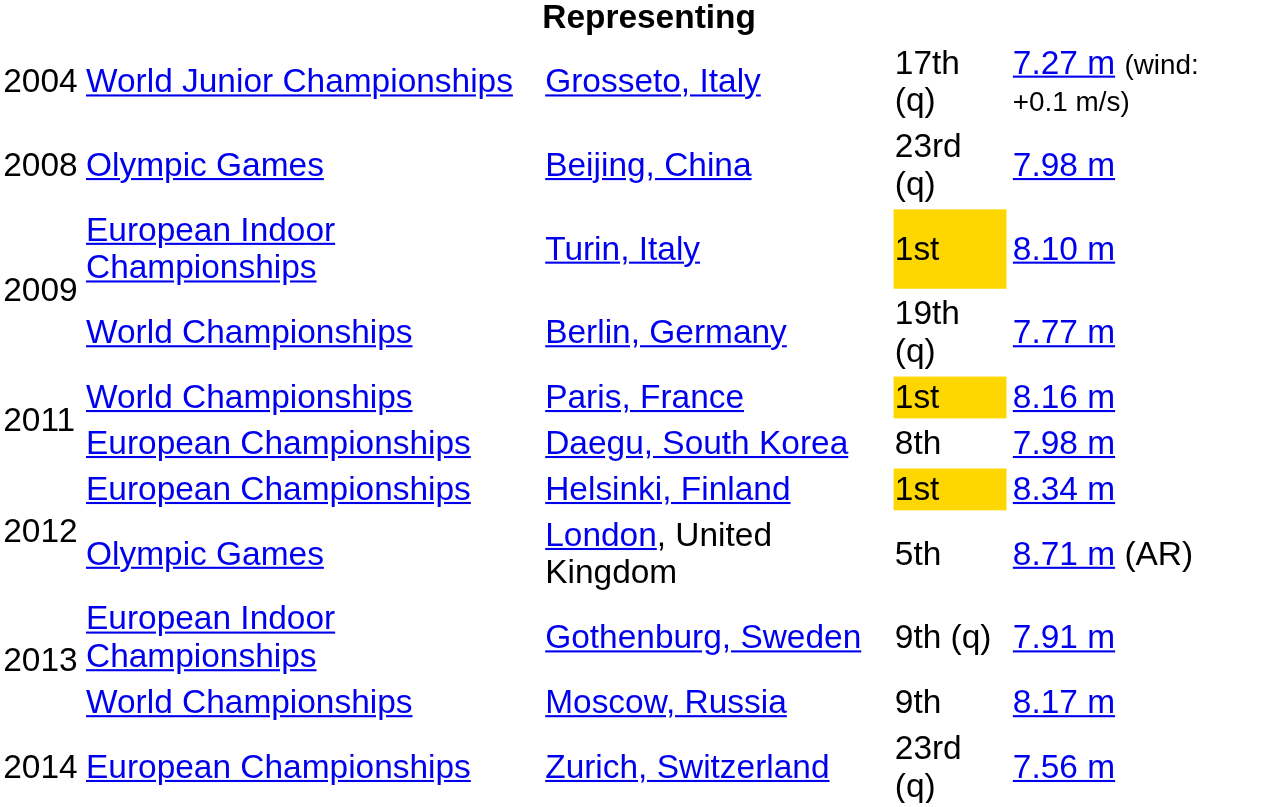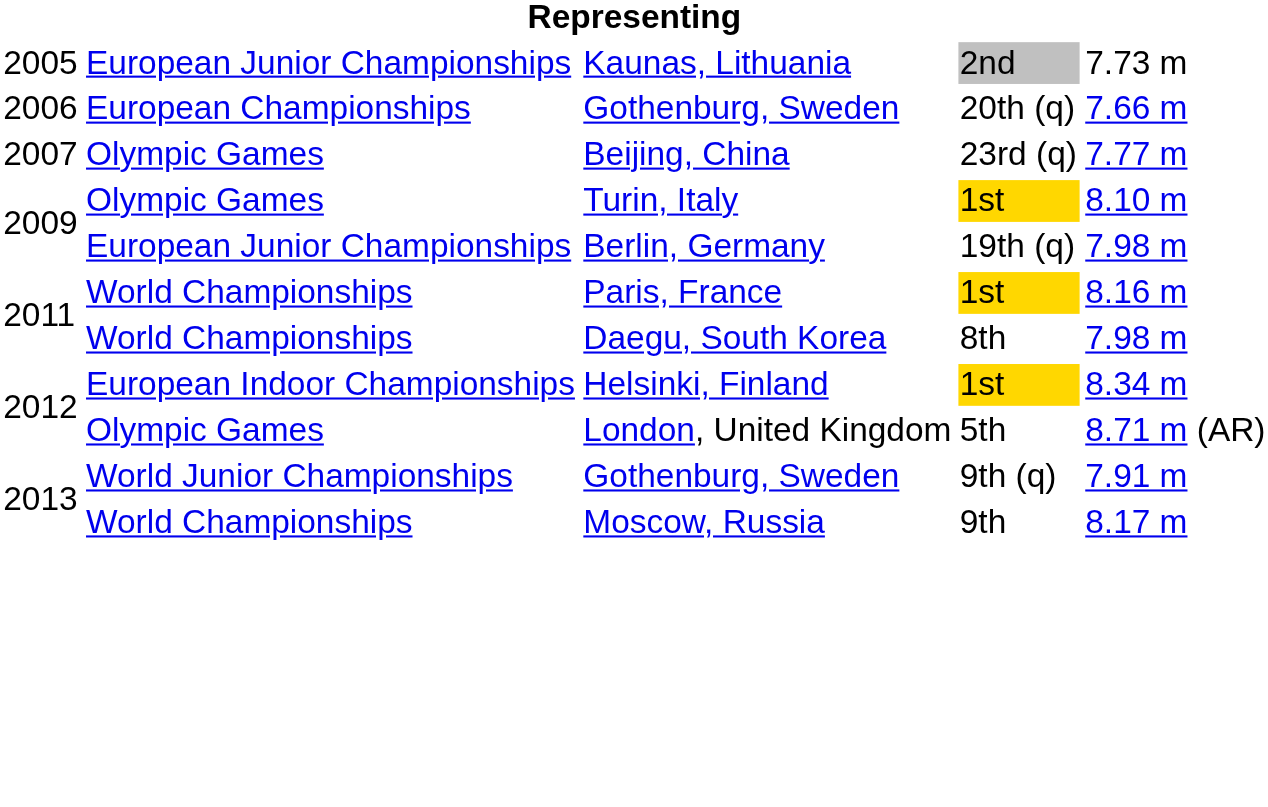- row: 2004 | World Junior Championships | Grosseto, Italy | 17th (q) | 7.27 m (wind: +0.1 m/s)
+ row: 2005 | European Junior Championships | Kaunas, Lithuania | 2nd | 7.73 m
+ row: 2006 | European Championships | Gothenburg, Sweden | 20th (q) | 7.66 m
Beijing, China | column 1: 2008 -> 2007
Beijing, China | column 5: 7.98 m -> 7.77 m
Turin, Italy | column 2: European Indoor Championships -> Olympic Games
Berlin, Germany | column 2: World Championships -> European Junior Championships
Berlin, Germany | column 5: 7.77 m -> 7.98 m
Daegu, South Korea | column 2: European Championships -> World Championships
Helsinki, Finland | column 2: European Championships -> European Indoor Championships
Gothenburg, Sweden / 9th (q) | column 2: European Indoor Championships -> World Junior Championships
- row: 2014 | European Championships | Zurich, Switzerland | 23rd (q) | 7.56 m
